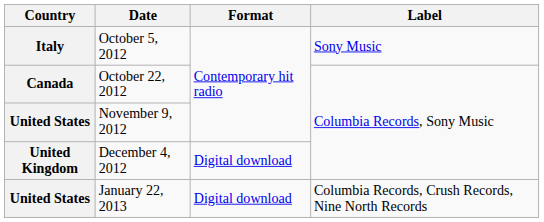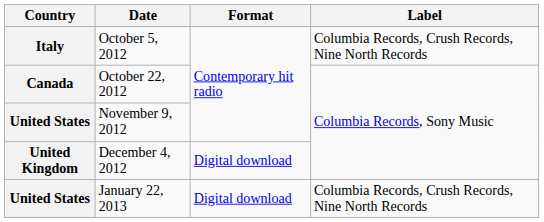October 5, 2012 | Label: Sony Music -> Columbia Records, Crush Records, Nine North Records
